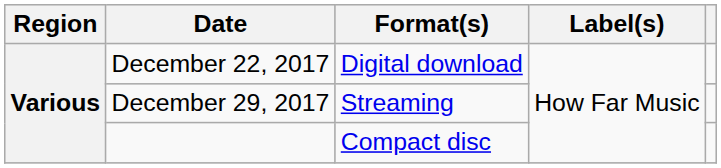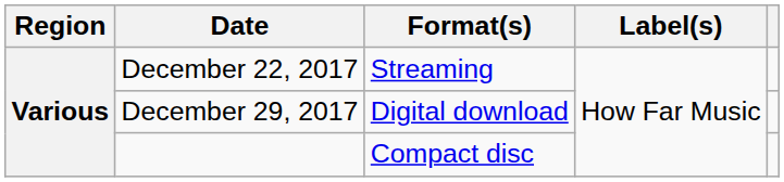December 22, 2017 | Format(s): Digital download -> Streaming
December 29, 2017 | Format(s): Streaming -> Digital download
